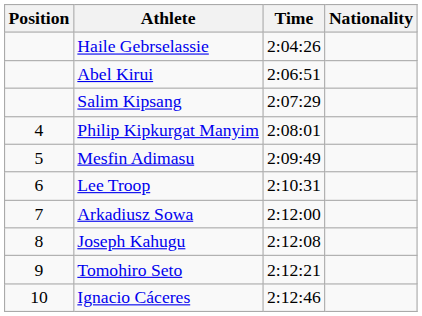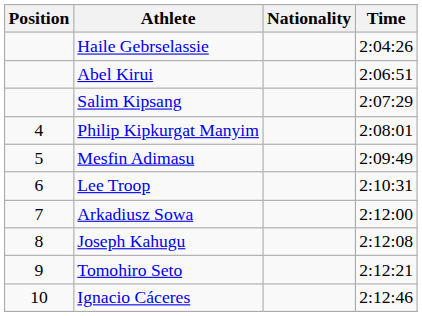columns swapped: Nationality <-> Time
